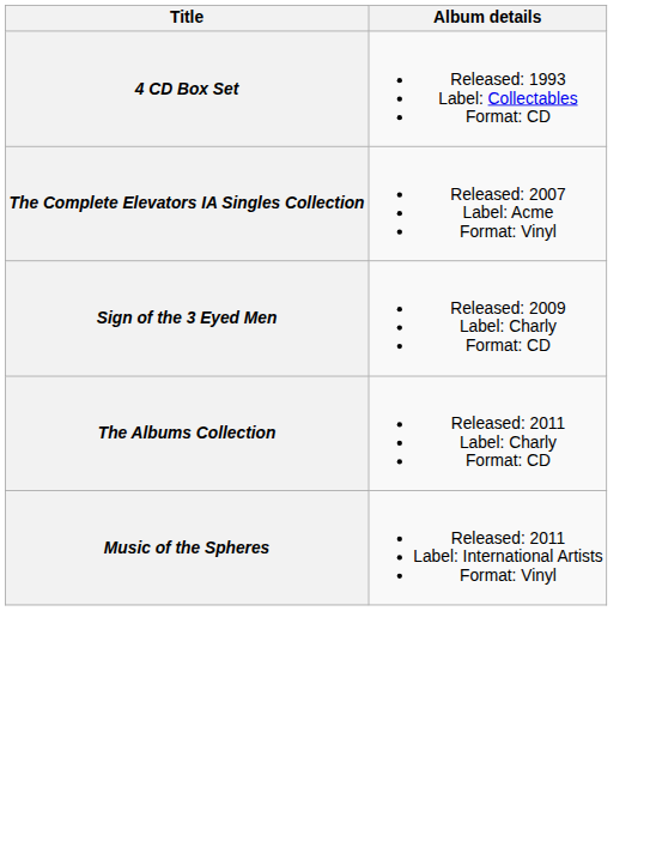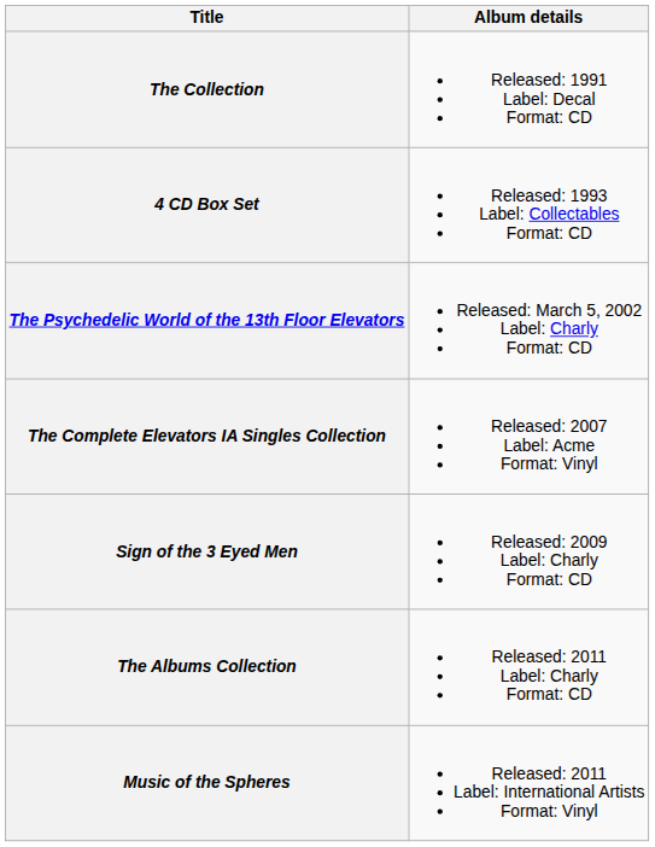+ row: The Collection | Released: 1991 Label: Decal Format: CD
+ row: The Psychedelic World of the 13th Floor Elevators | Released: March 5, 2002 Label: Charly Format: CD
